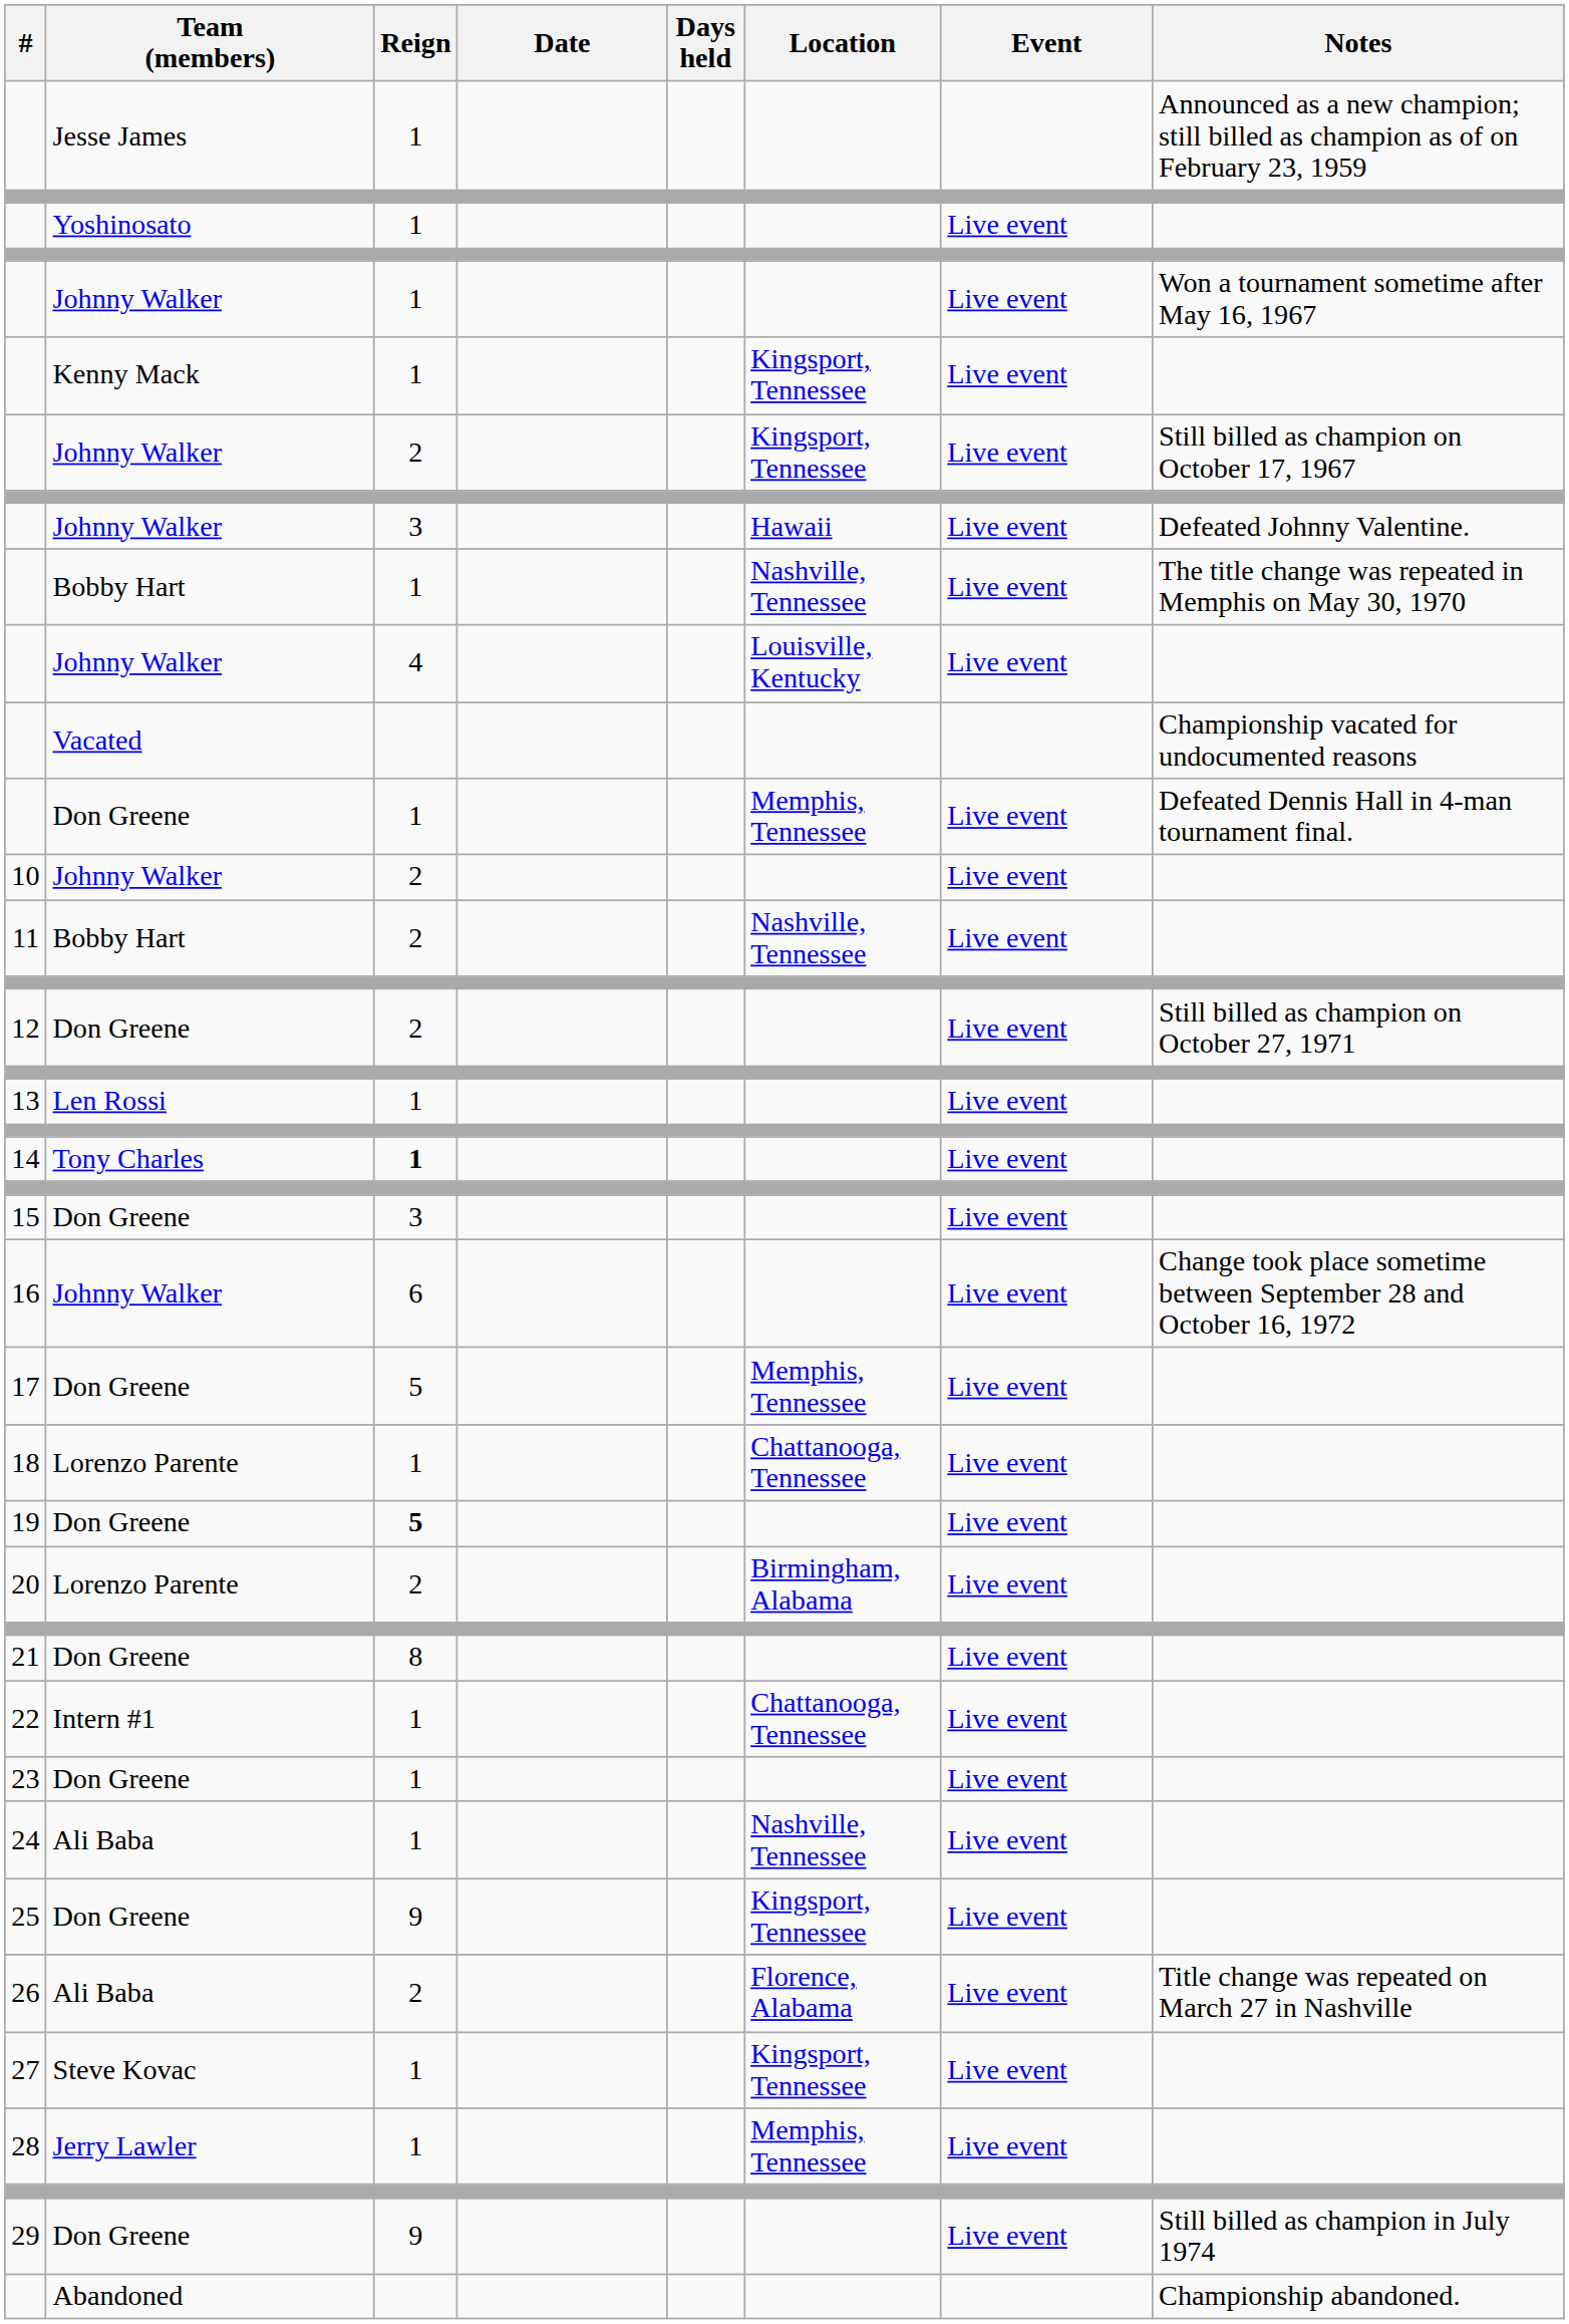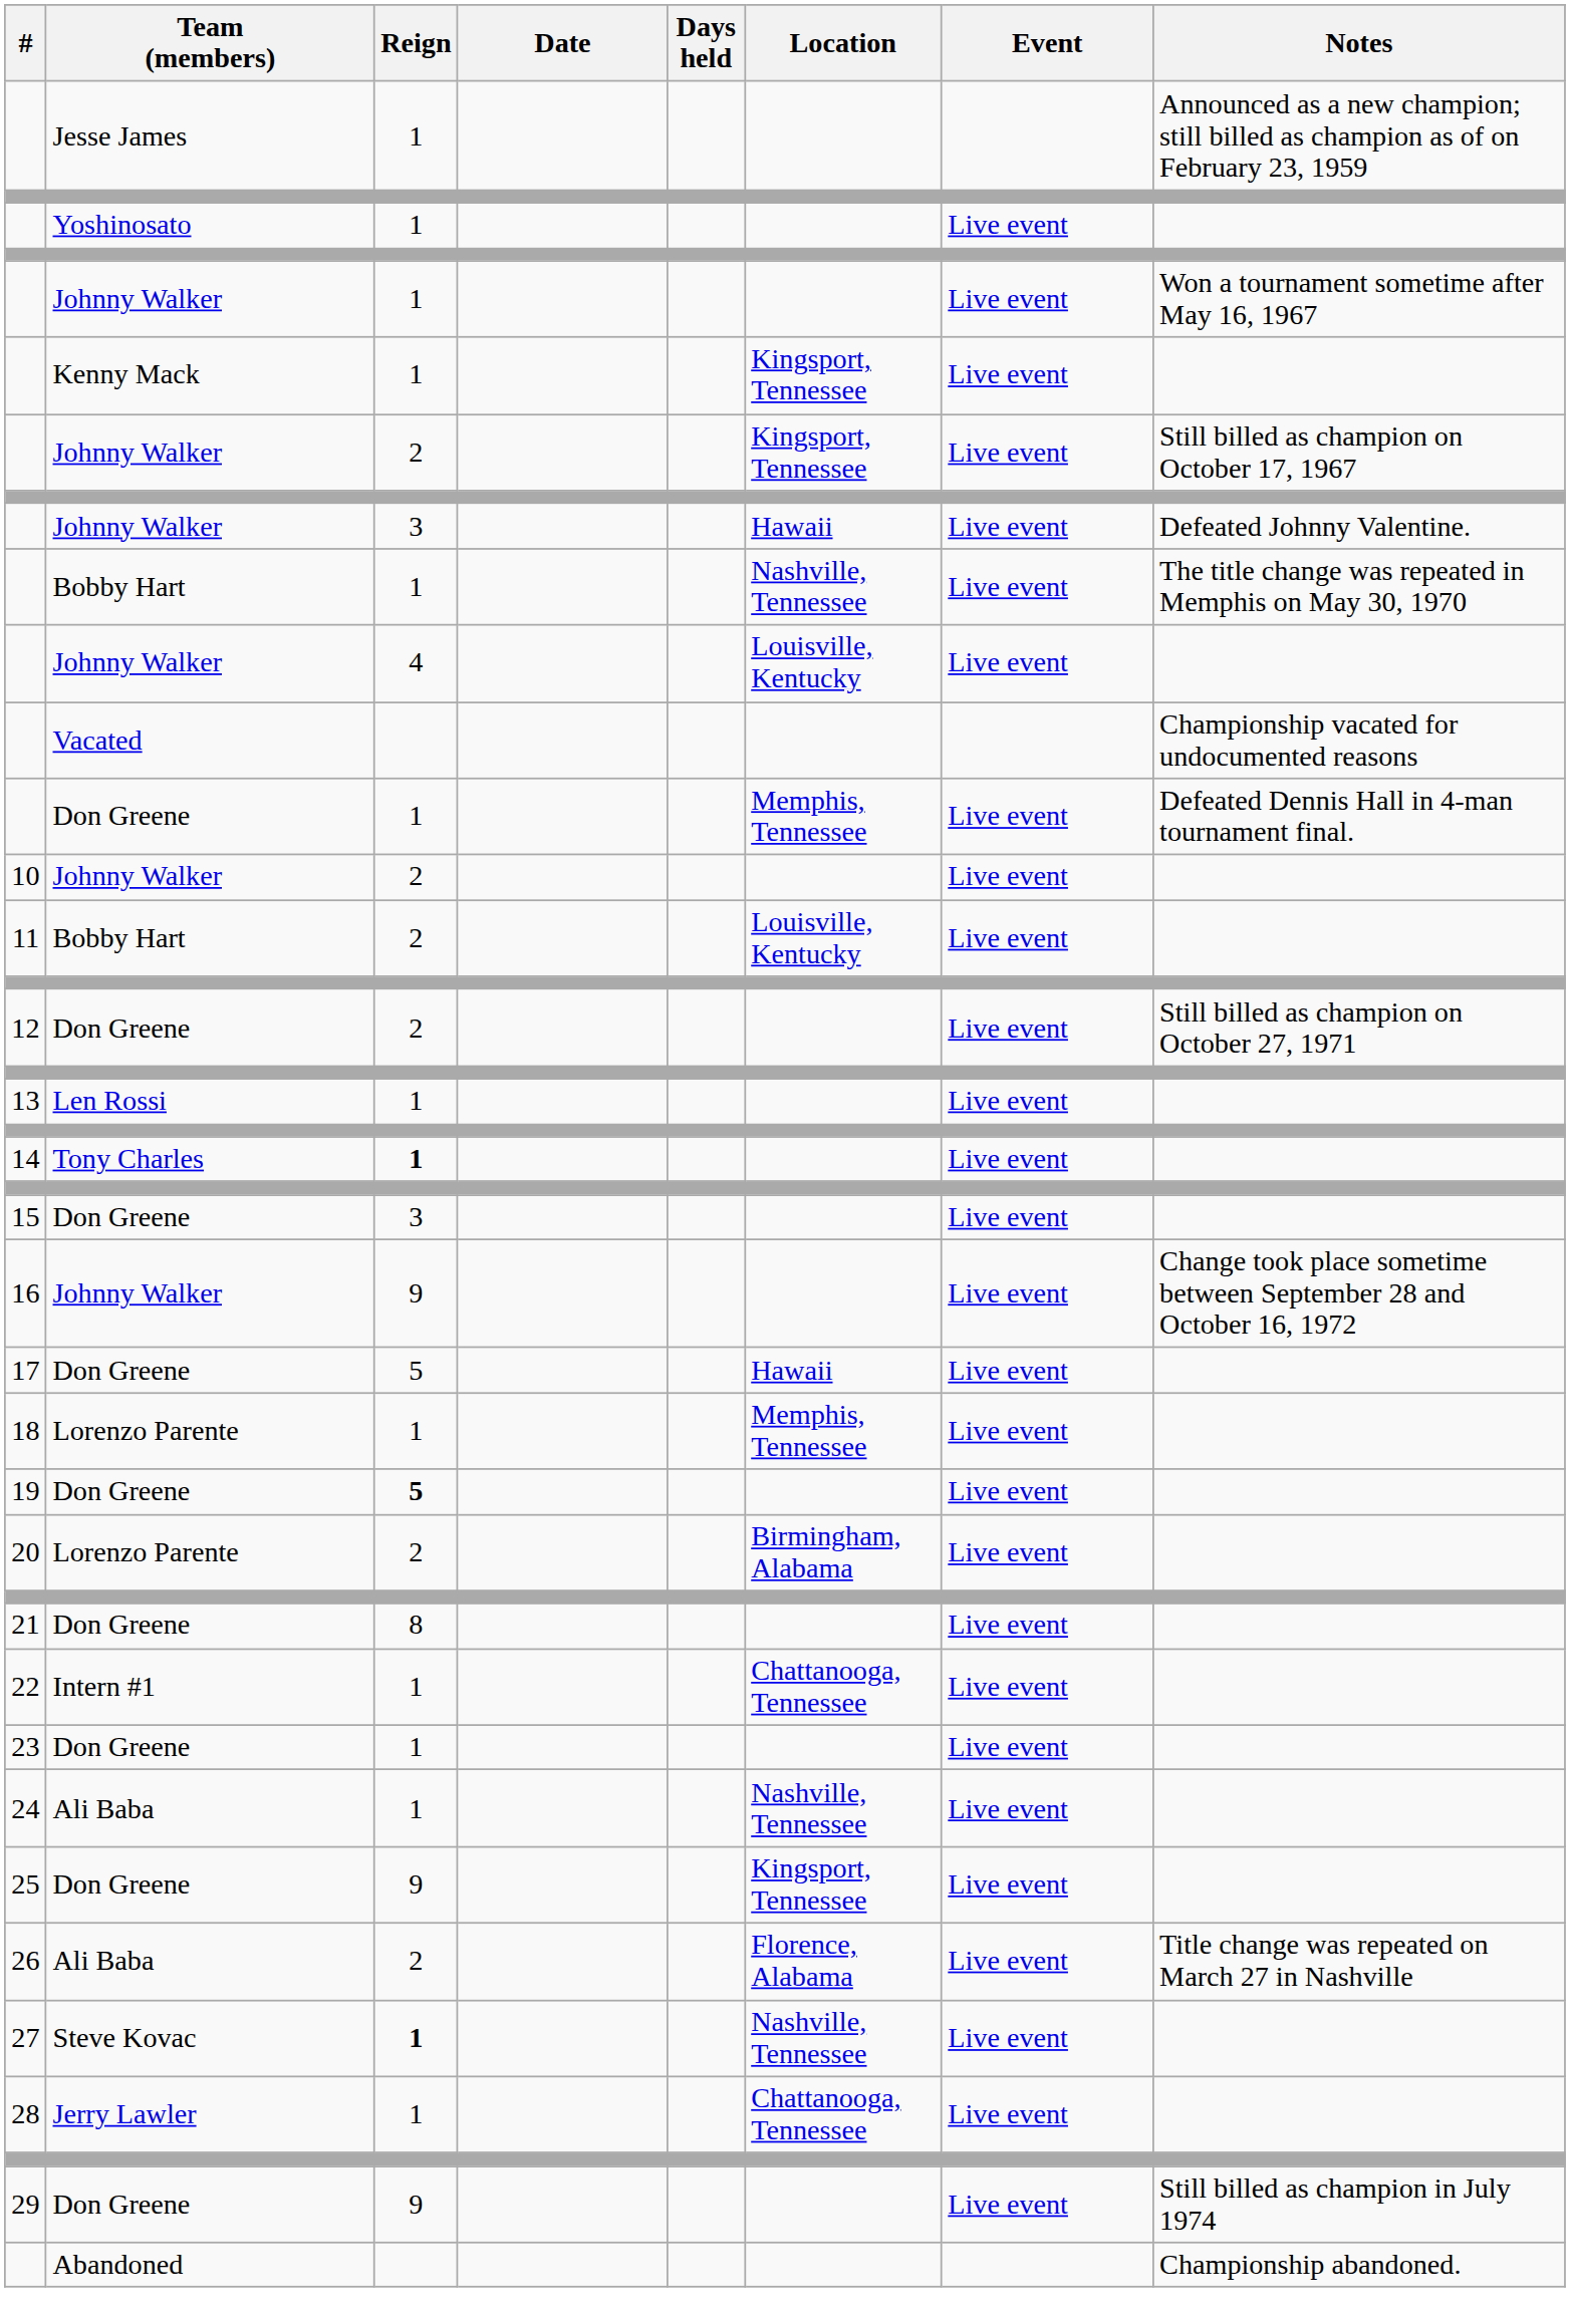11 | Location: Nashville, Tennessee -> Louisville, Kentucky
16 | Reign: 6 -> 9
17 | Location: Memphis, Tennessee -> Hawaii
18 | Location: Chattanooga, Tennessee -> Memphis, Tennessee
27 | Reign: normal -> bold
27 | Location: Kingsport, Tennessee -> Nashville, Tennessee
28 | Location: Memphis, Tennessee -> Chattanooga, Tennessee
